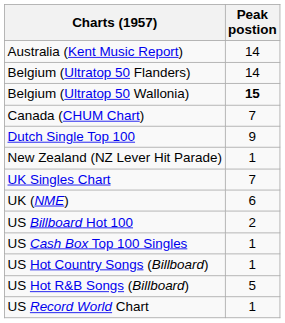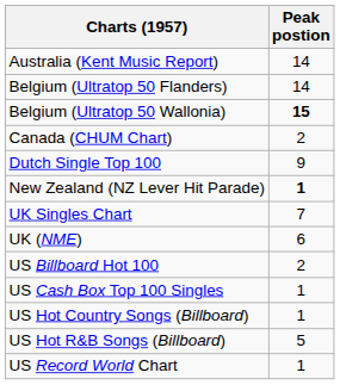Canada (CHUM Chart) | Peak postion: 7 -> 2
New Zealand (NZ Lever Hit Parade) | Peak postion: normal -> bold
